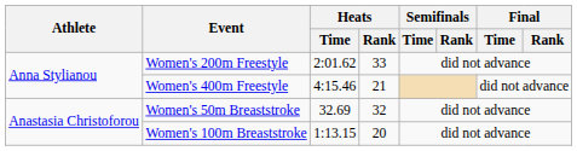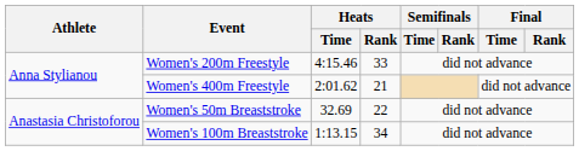Women's 200m Freestyle | Heats / Time: 2:01.62 -> 4:15.46
Women's 400m Freestyle | Heats / Time: 4:15.46 -> 2:01.62
Women's 50m Breaststroke | Heats / Rank: 32 -> 22
Women's 100m Breaststroke | Heats / Rank: 20 -> 34
